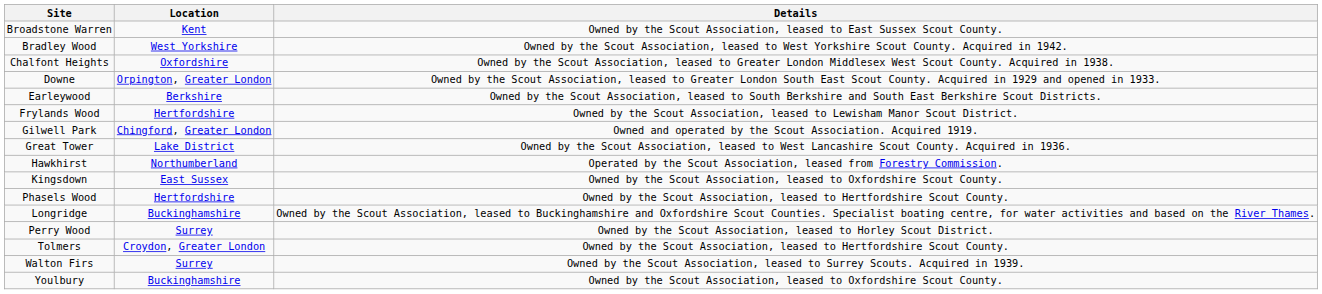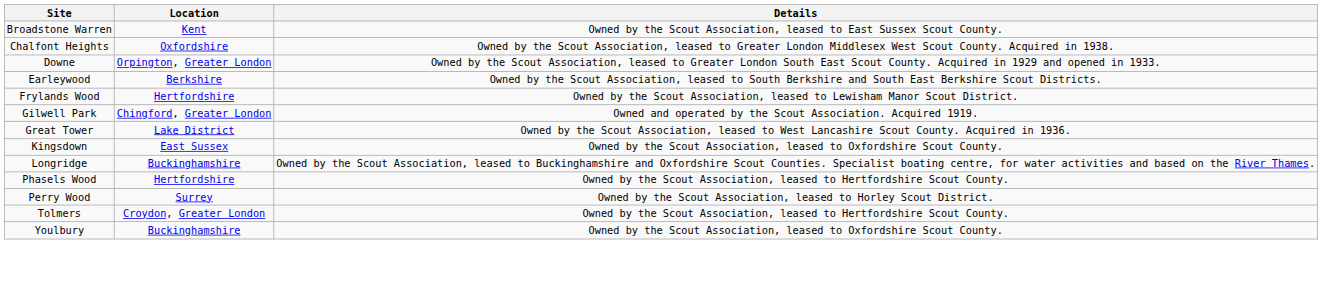- row: Bradley Wood | West Yorkshire | Owned by the Scout Association, leased to West Yorkshire Scout County. Acquired in 1942.
- row: Hawkhirst | Northumberland | Operated by the Scout Association, leased from Forestry Commission.
rows swapped: Longridge <-> Phasels Wood
- row: Walton Firs | Surrey | Owned by the Scout Association, leased to Surrey Scouts. Acquired in 1939.
